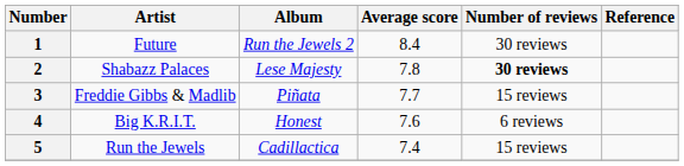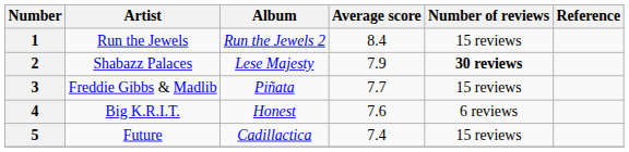1 | Artist: Future -> Run the Jewels
1 | Number of reviews: 30 reviews -> 15 reviews
2 | Average score: 7.8 -> 7.9
5 | Artist: Run the Jewels -> Future
